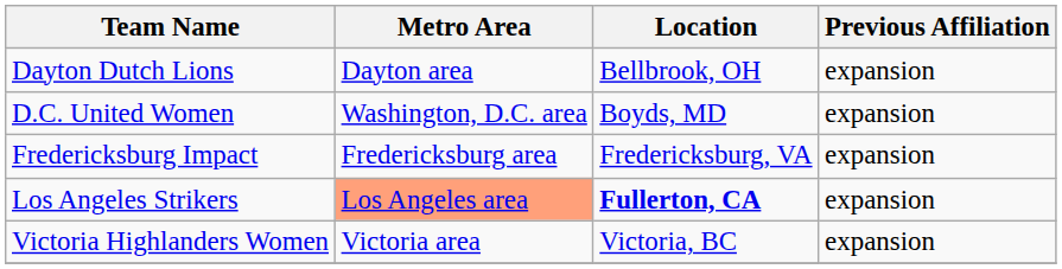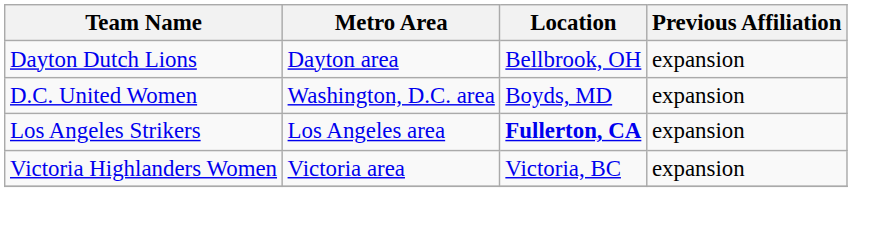- row: Fredericksburg Impact | Fredericksburg area | Fredericksburg, VA | expansion
Los Angeles Strikers | Metro Area: lightsalmon background -> no background
